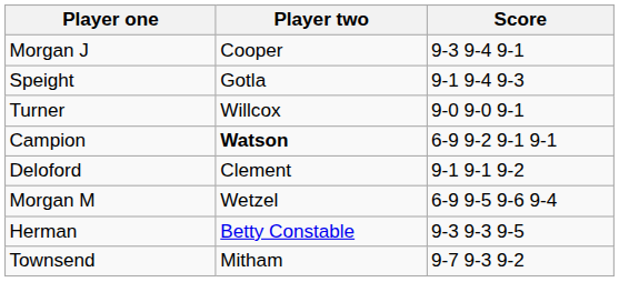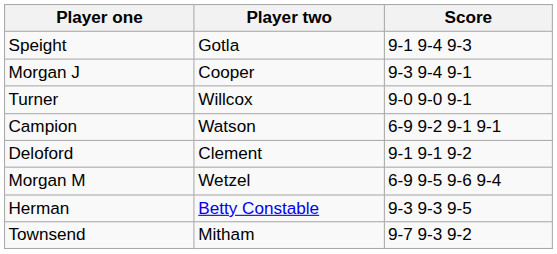rows swapped: Morgan J <-> Speight
Campion | Player two: bold -> normal
